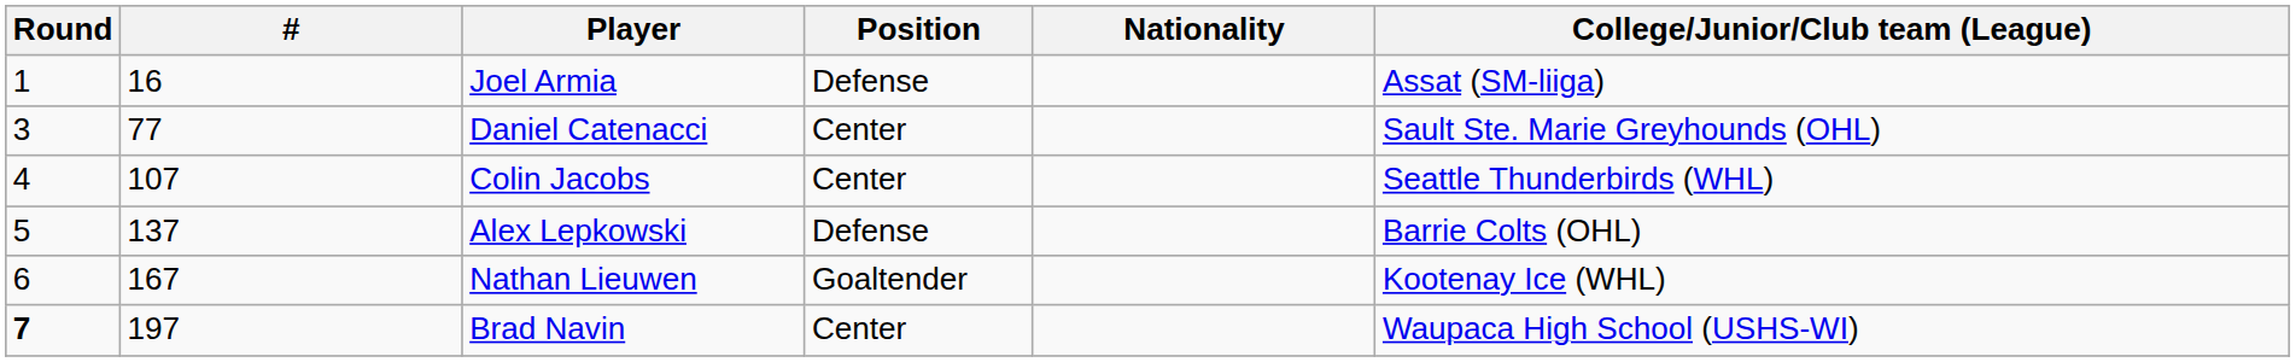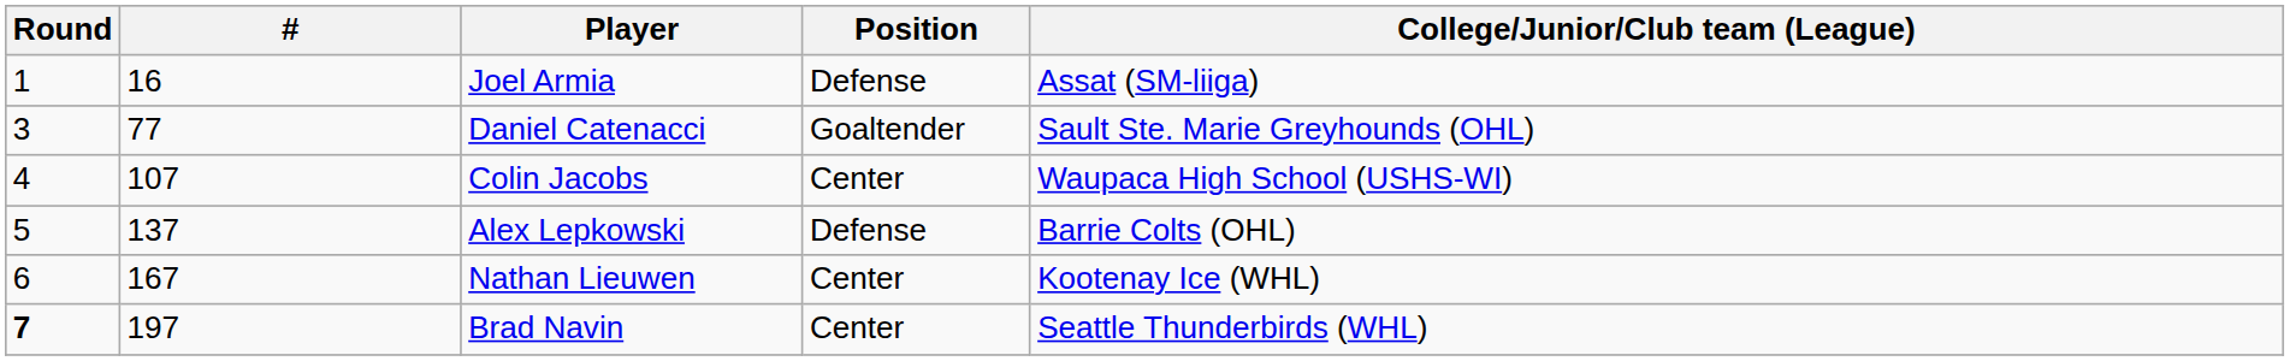- column: Nationality
Daniel Catenacci | Position: Center -> Goaltender
Colin Jacobs | College/Junior/Club team (League): Seattle Thunderbirds (WHL) -> Waupaca High School (USHS-WI)
Nathan Lieuwen | Position: Goaltender -> Center
Brad Navin | College/Junior/Club team (League): Waupaca High School (USHS-WI) -> Seattle Thunderbirds (WHL)
